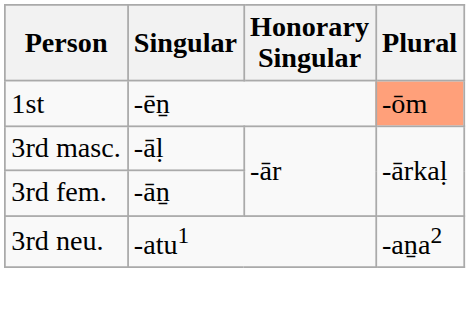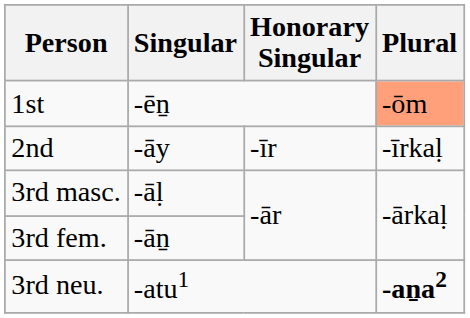+ row: 2nd | -āy | -īr | -īrkaḷ
3rd neu. | Plural: normal -> bold
